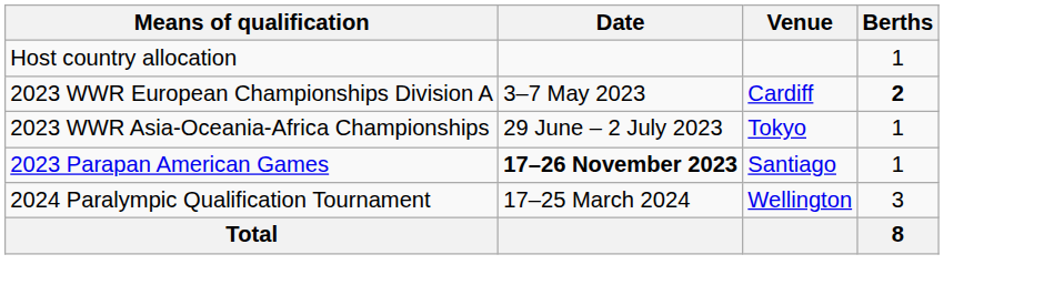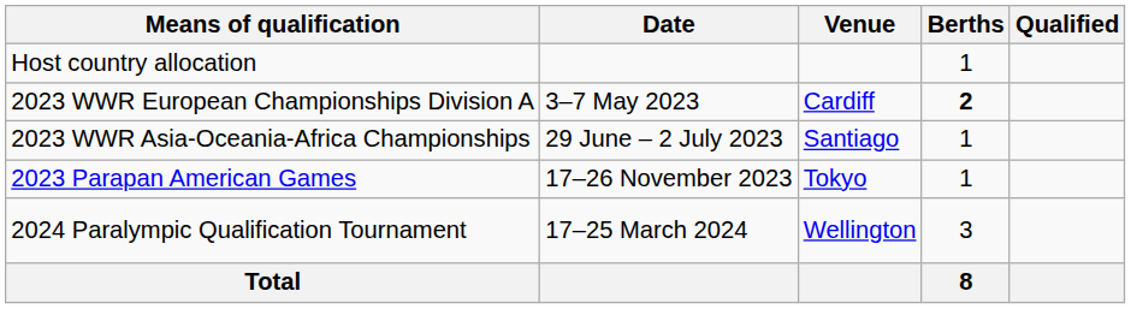+ column: Qualified
2023 WWR Asia-Oceania-Africa Championships | Venue: Tokyo -> Santiago
2023 Parapan American Games | Date: bold -> normal
2023 Parapan American Games | Venue: Santiago -> Tokyo
